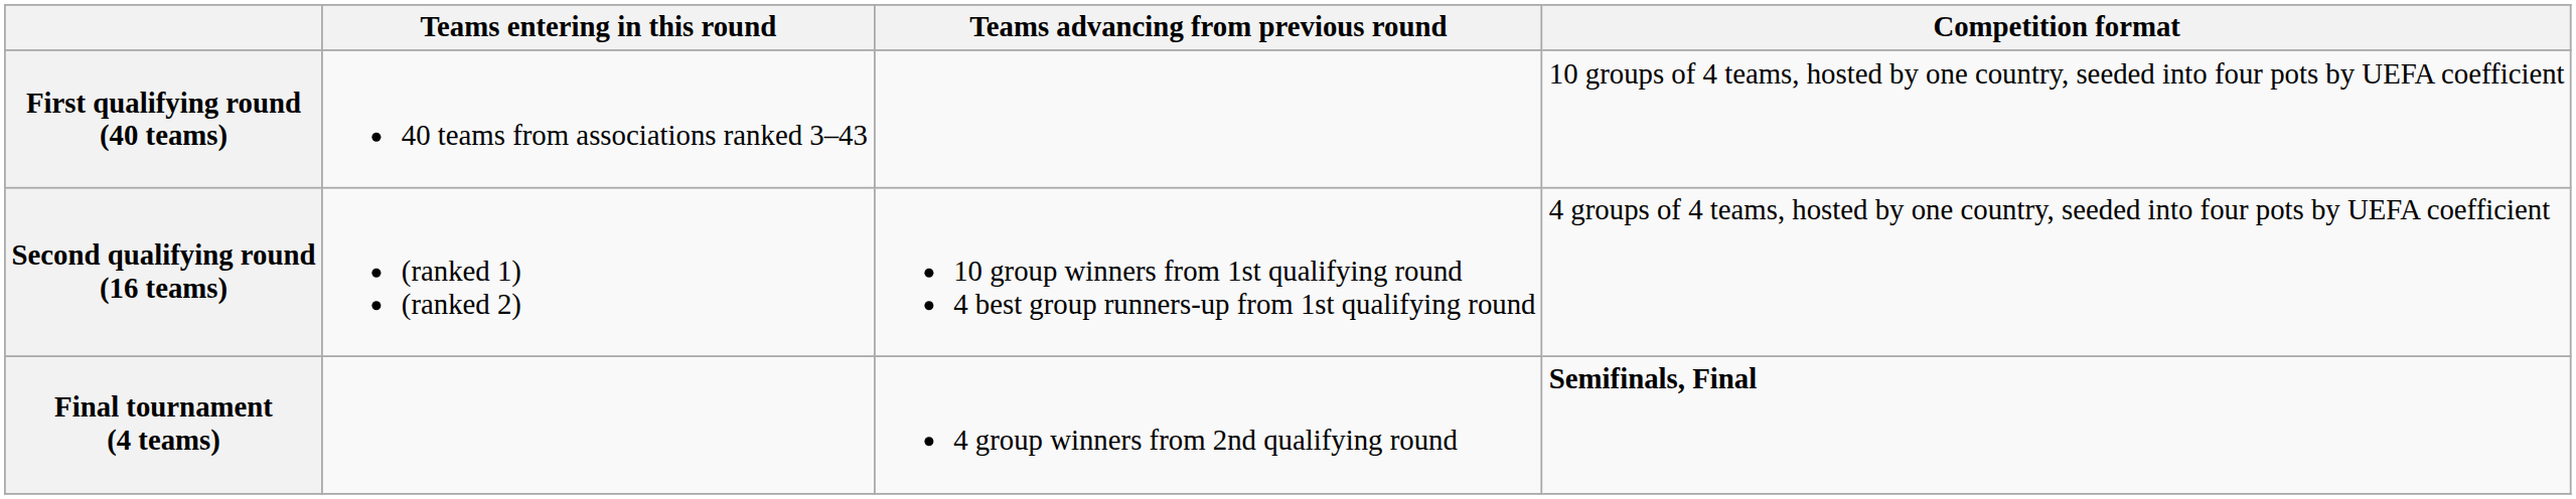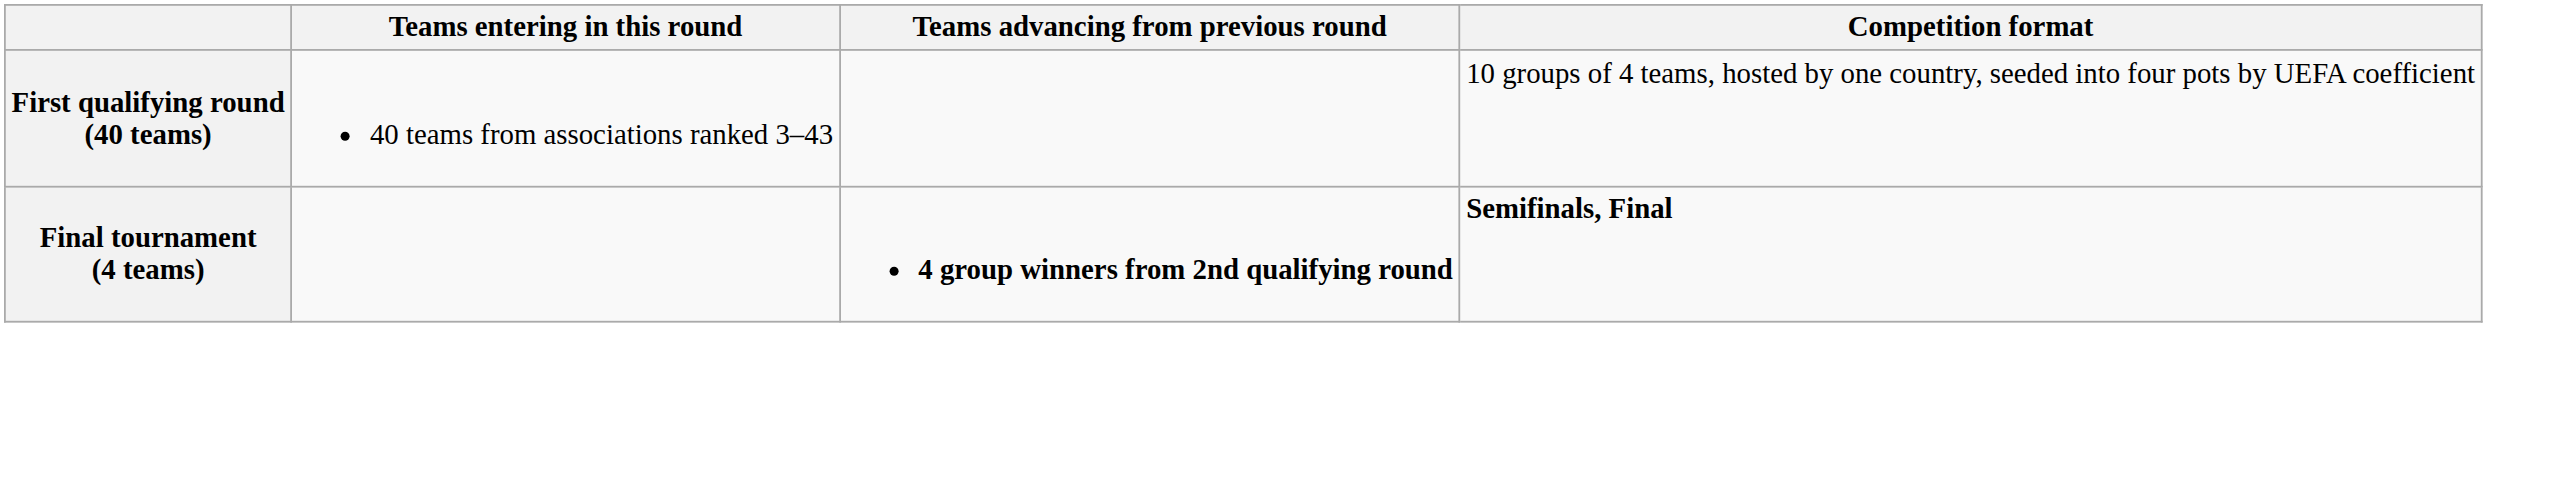- row: Second qualifying round (16 teams) | (ranked 1) (ranked 2) | 10 group winners from 1st qualifying round 4 best group runners-up from 1st qualifying round | 4 groups of 4 teams, hosted by one country, seeded into four pots by UEFA coefficient
Final tournament (4 teams) | Teams advancing from previous round: normal -> bold
